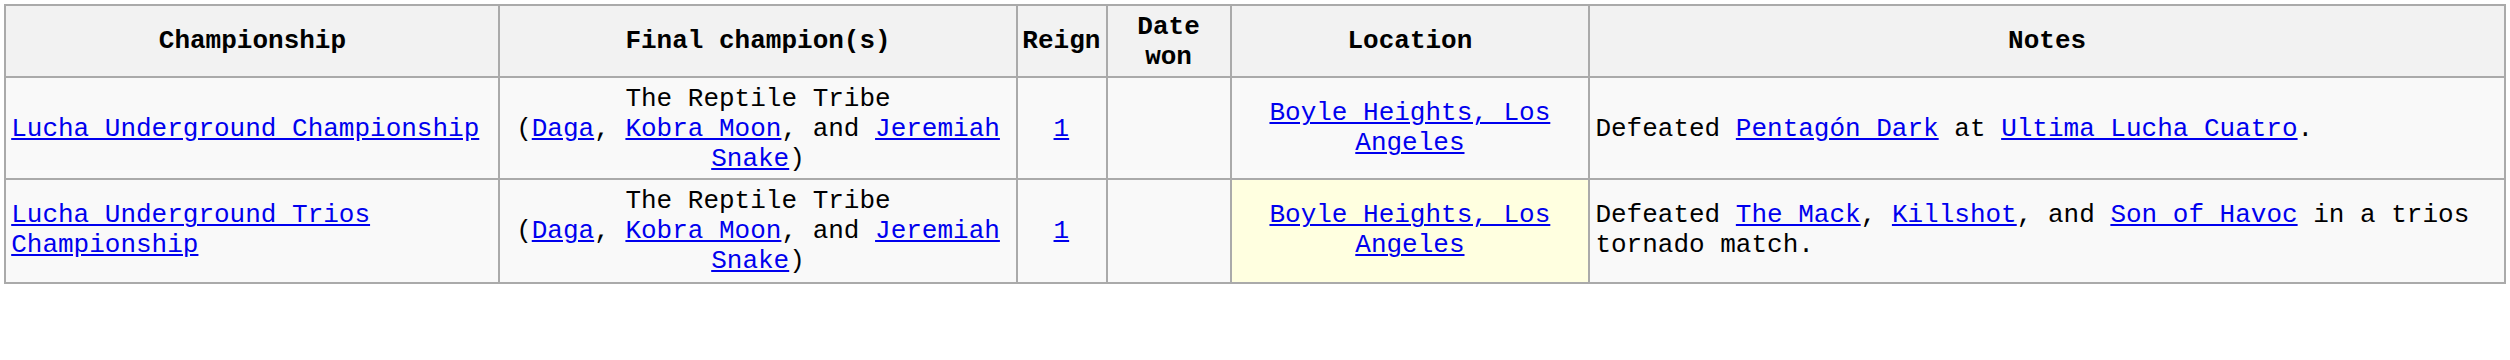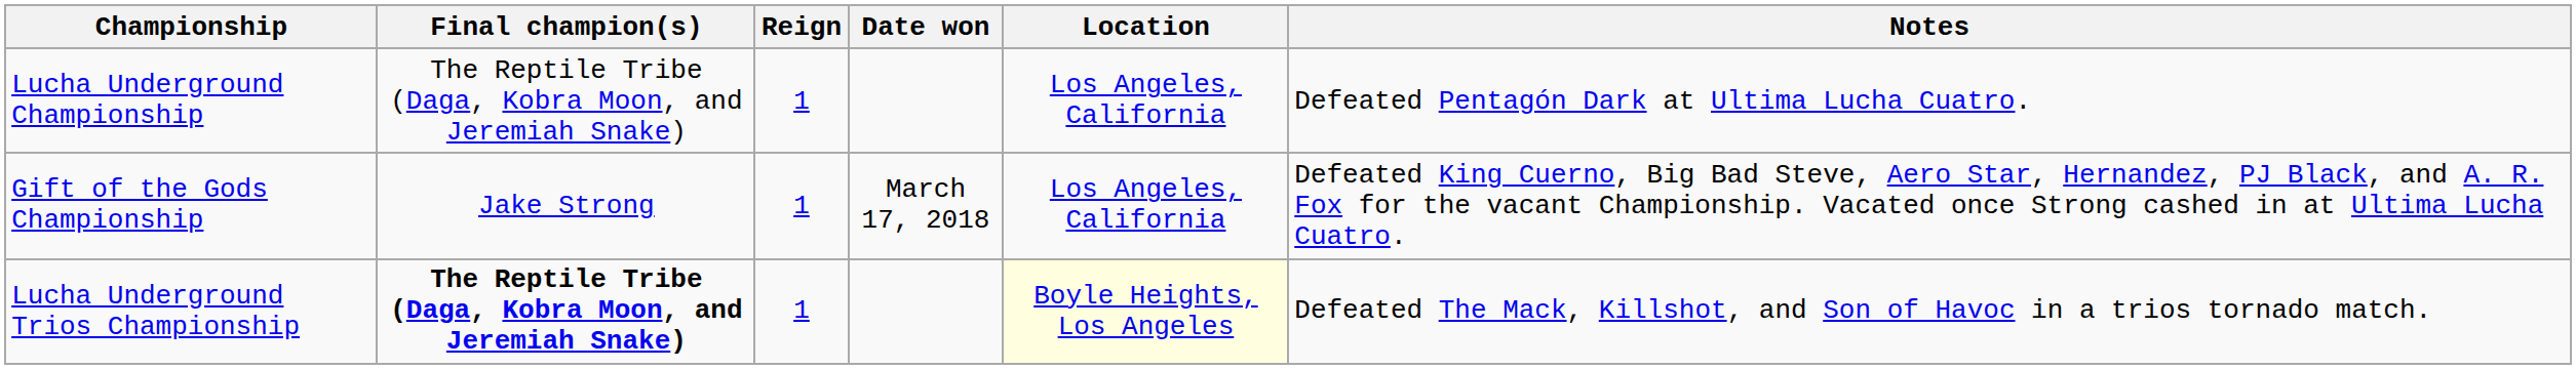Lucha Underground Championship | Location: Boyle Heights, Los Angeles -> Los Angeles, California
+ row: Gift of the Gods Championship | Jake Strong | 1 | March 17, 2018 | Los Angeles, California | Defeated King Cuerno, Big Bad Steve, Aero Star, Hernandez, PJ Black, and A. R. Fox for the vacant Championship. Vacated once Strong cashed in at Ultima Lucha Cuatro.
Lucha Underground Trios Championship | Final champion(s): normal -> bold
